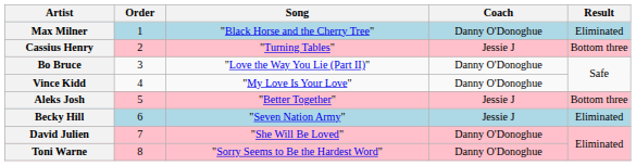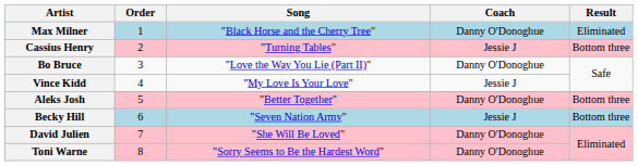Vince Kidd | Coach: Danny O'Donoghue -> Jessie J
Aleks Josh | Coach: Jessie J -> Danny O'Donoghue
Becky Hill | Result: Eliminated -> Bottom three
